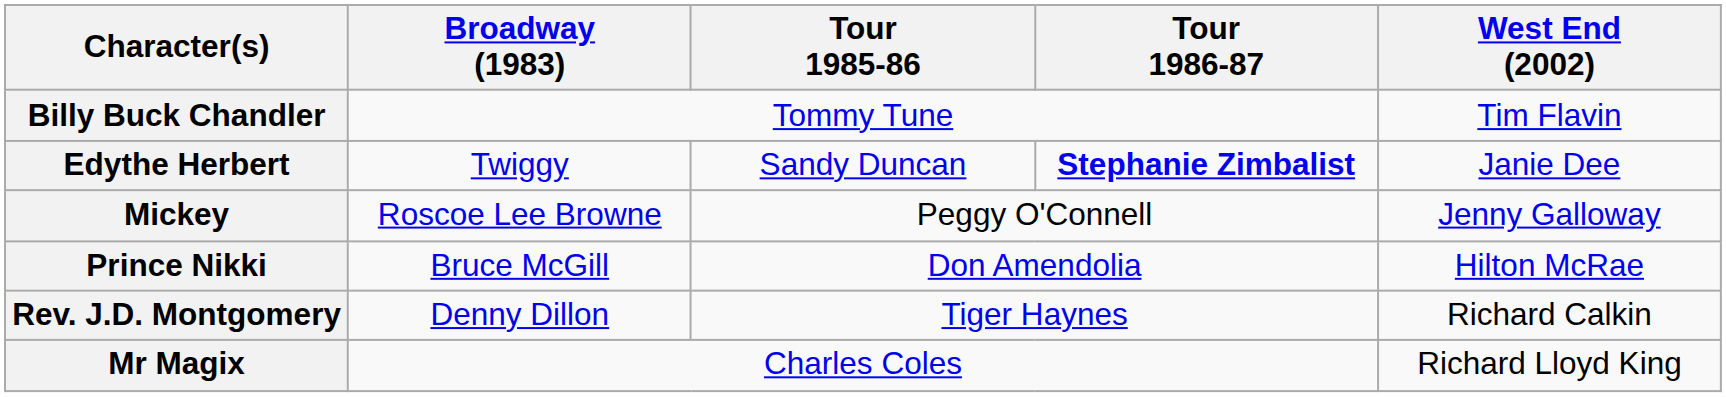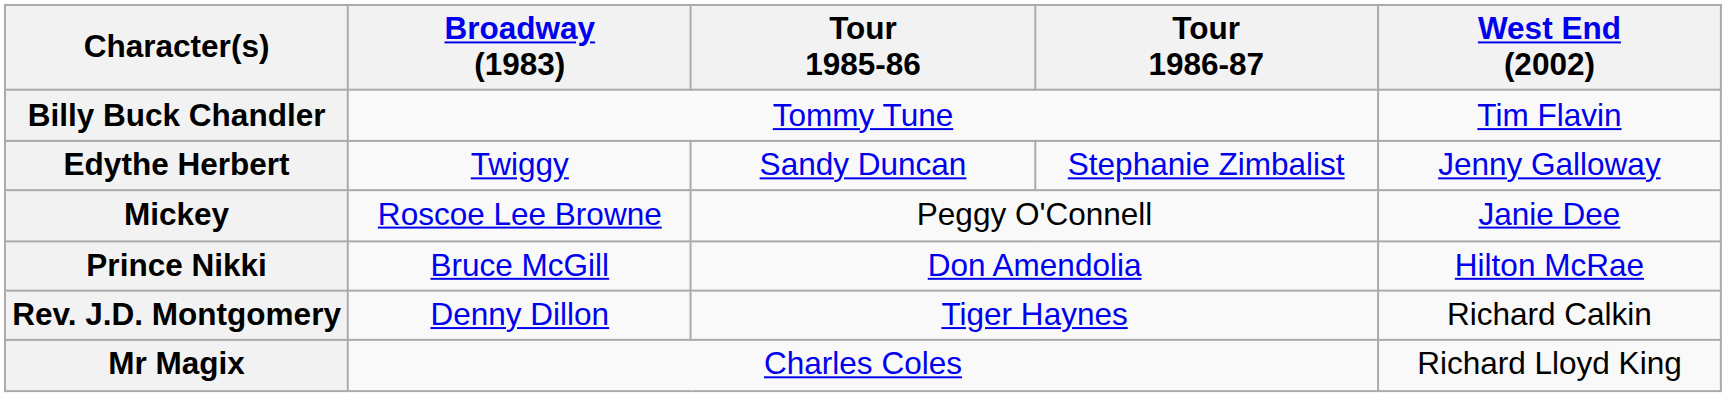Edythe Herbert | Tour 1986-87: bold -> normal
Edythe Herbert | West End (2002): Janie Dee -> Jenny Galloway
Mickey | West End (2002): Jenny Galloway -> Janie Dee
